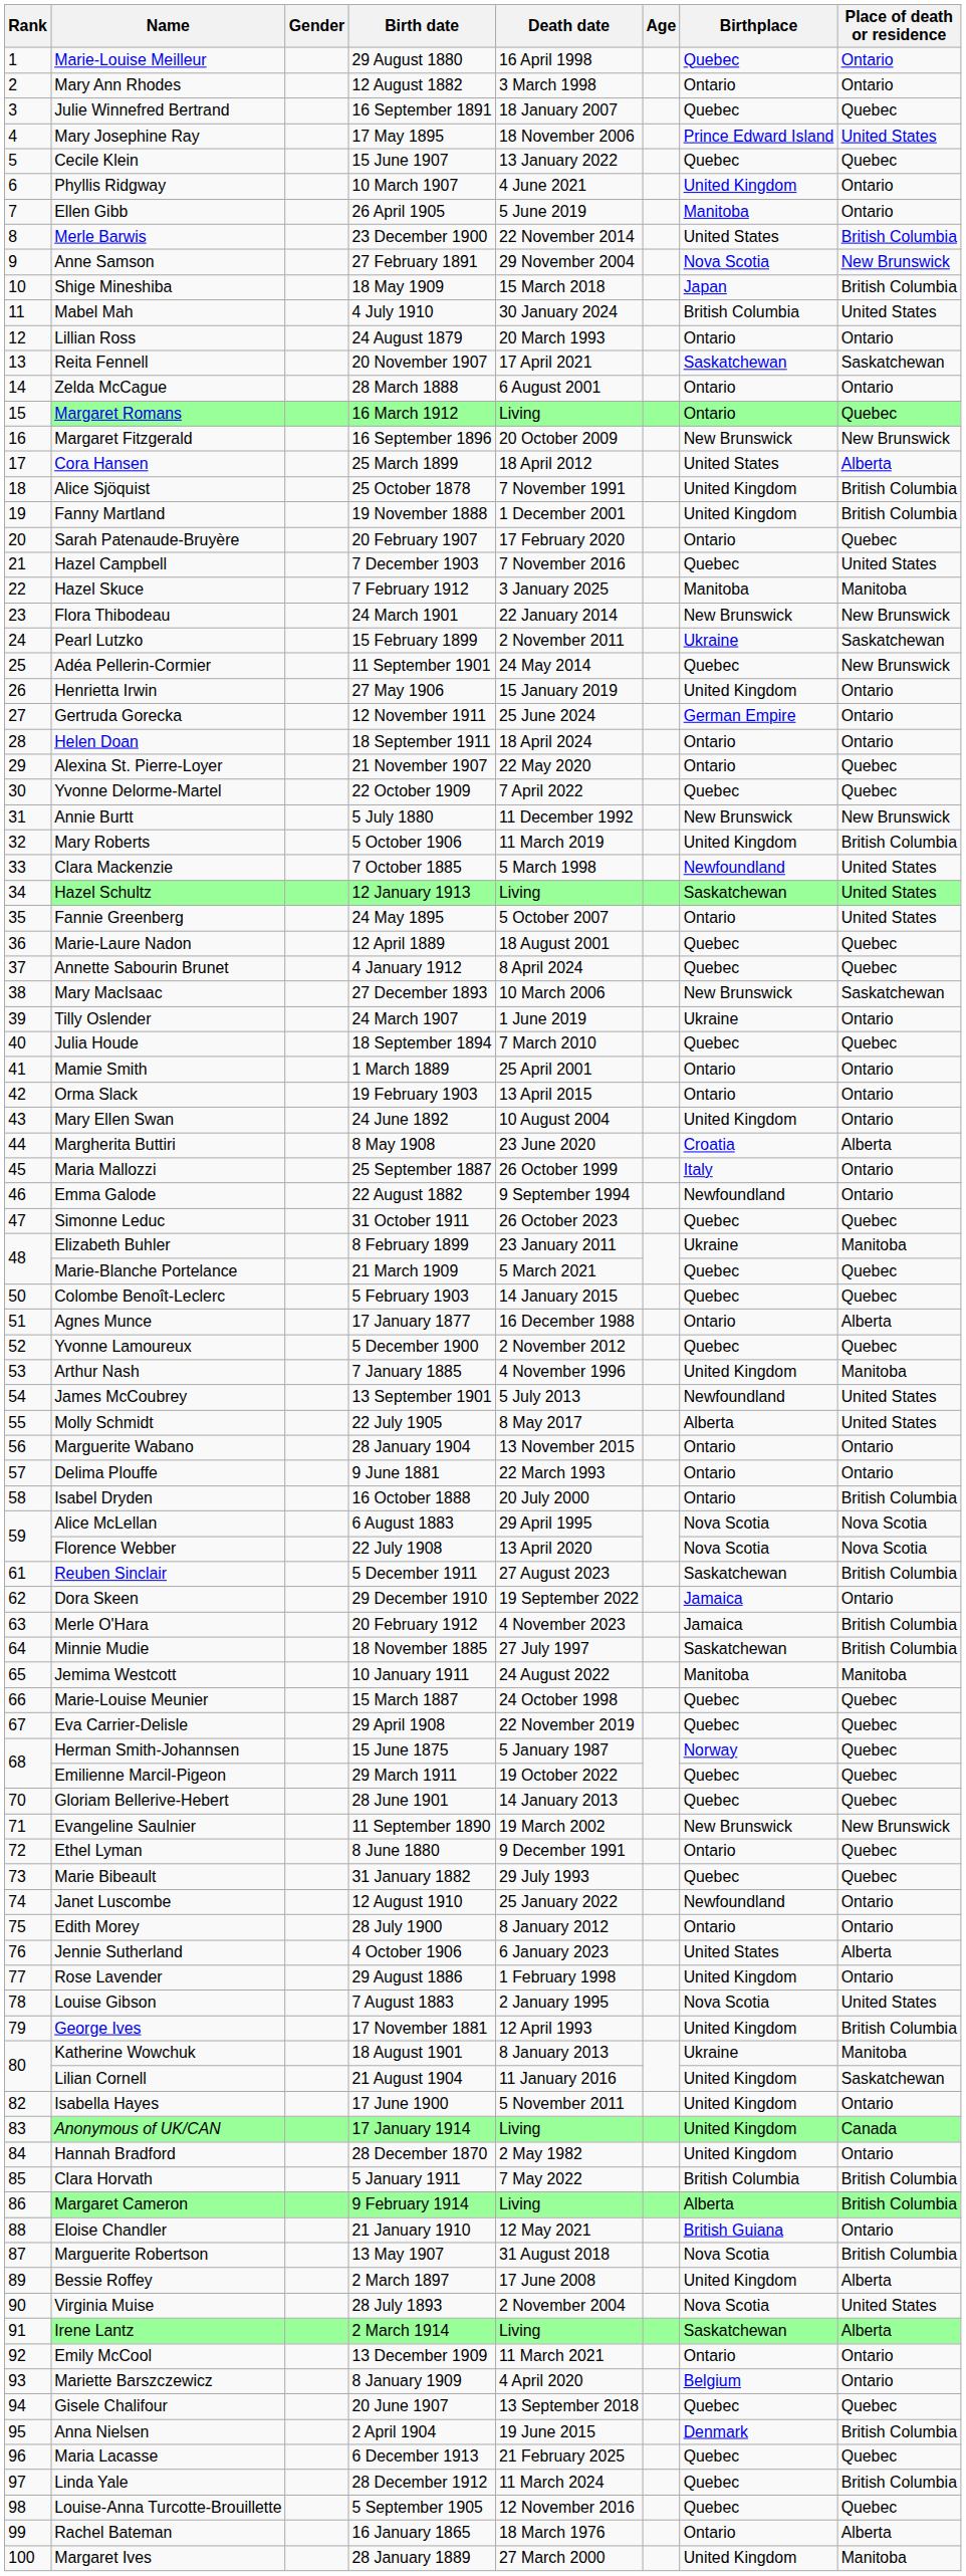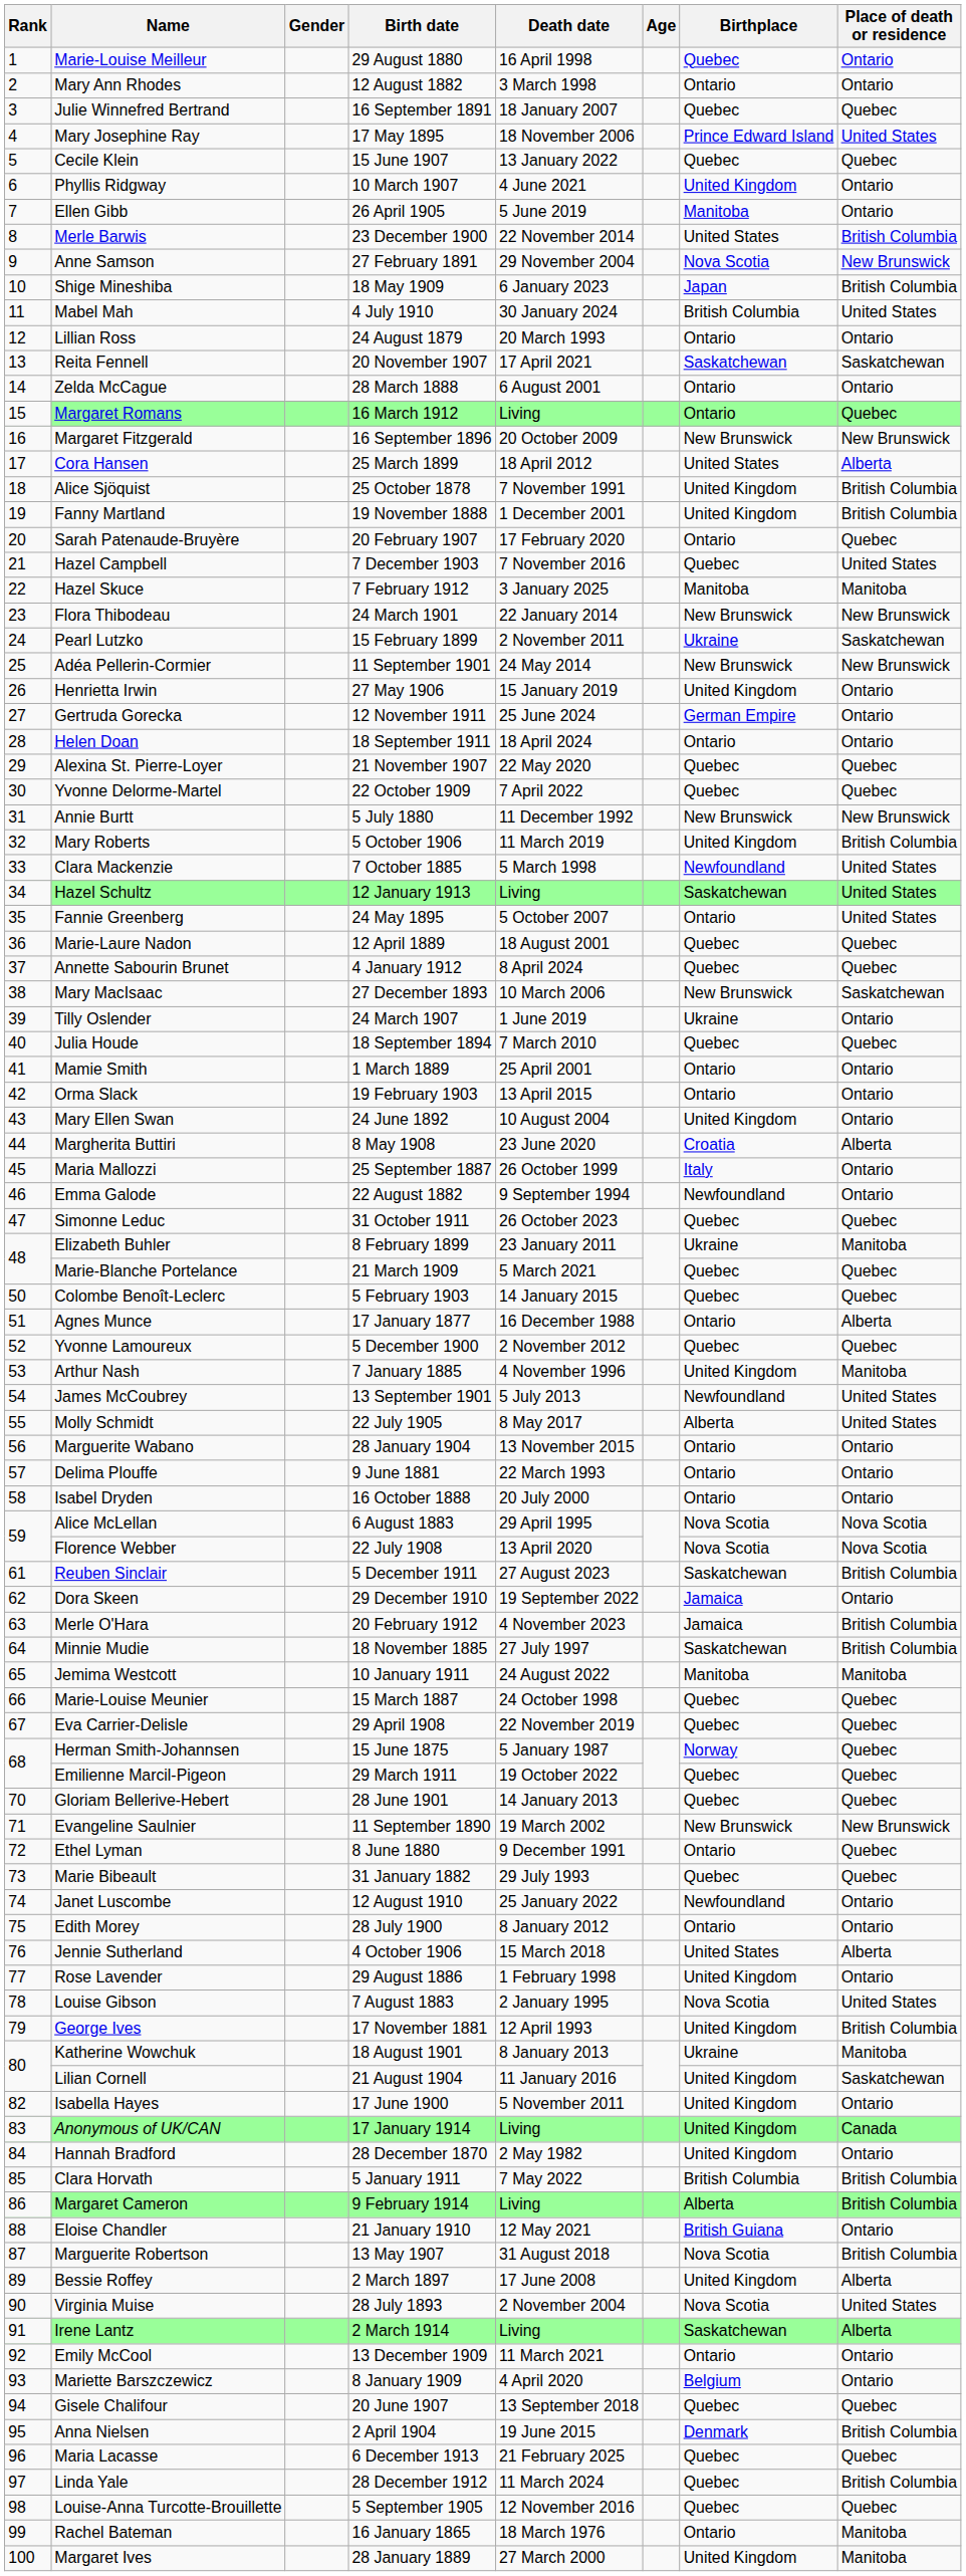Shige Mineshiba | Death date: 15 March 2018 -> 6 January 2023
Adéa Pellerin-Cormier | Birthplace: Quebec -> New Brunswick
Alexina St. Pierre-Loyer | Birthplace: Ontario -> Quebec
Isabel Dryden | Place of death or residence: British Columbia -> Ontario
Jennie Sutherland | Death date: 6 January 2023 -> 15 March 2018
Rachel Bateman | Place of death or residence: Alberta -> Manitoba
